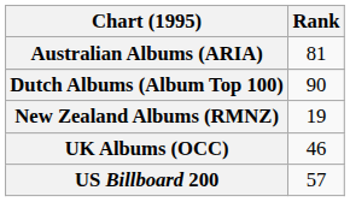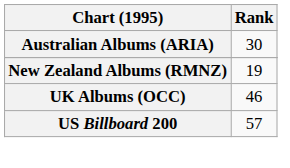Australian Albums (ARIA) | Rank: 81 -> 30
- row: Dutch Albums (Album Top 100) | 90
